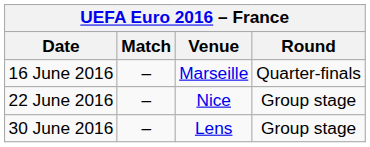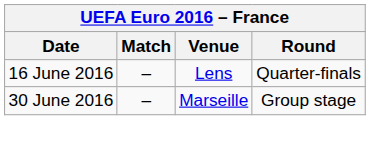16 June 2016 | Venue: Marseille -> Lens
- row: 22 June 2016 | – | Nice | Group stage
30 June 2016 | Venue: Lens -> Marseille
